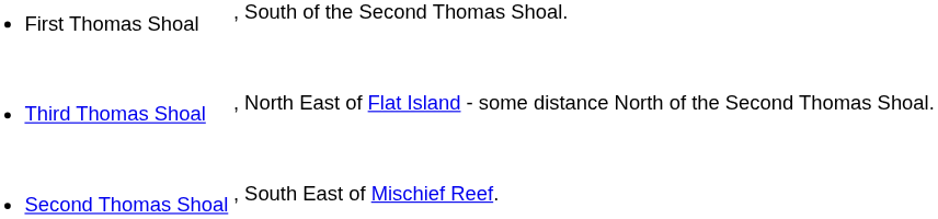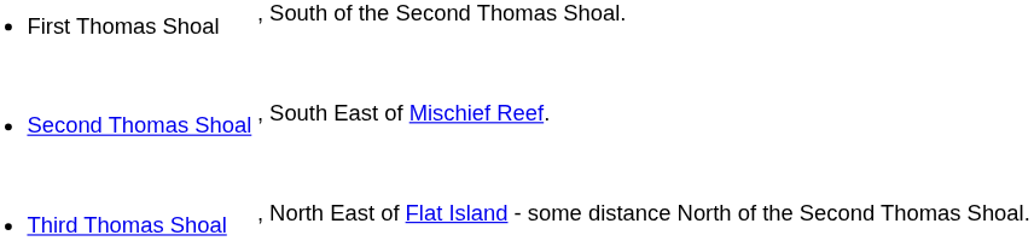rows swapped: Second Thomas Shoal <-> Third Thomas Shoal
